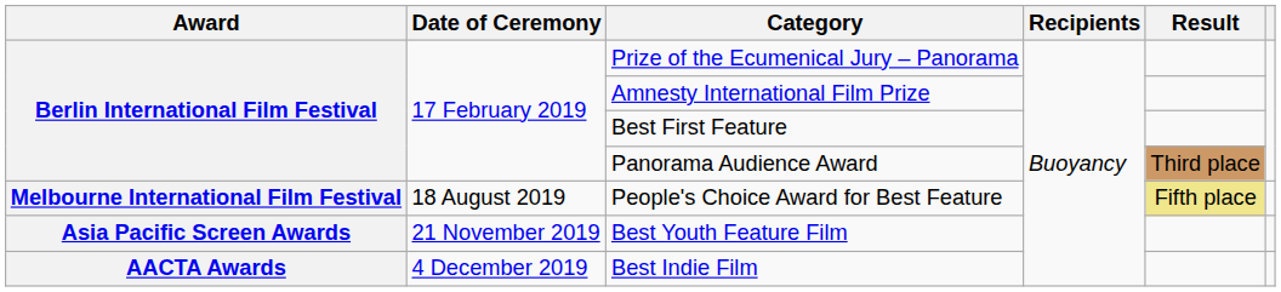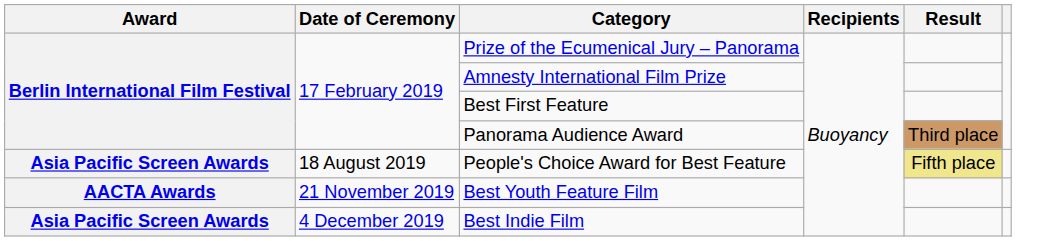People's Choice Award for Best Feature | Award: Melbourne International Film Festival -> Asia Pacific Screen Awards
Best Youth Feature Film | Award: Asia Pacific Screen Awards -> AACTA Awards
Best Indie Film | Award: AACTA Awards -> Asia Pacific Screen Awards
